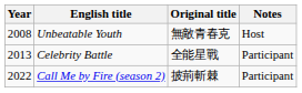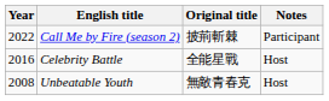rows swapped: Unbeatable Youth <-> Call Me by Fire (season 2)
Celebrity Battle | Year: 2013 -> 2016
Celebrity Battle | Notes: Participant -> Host
